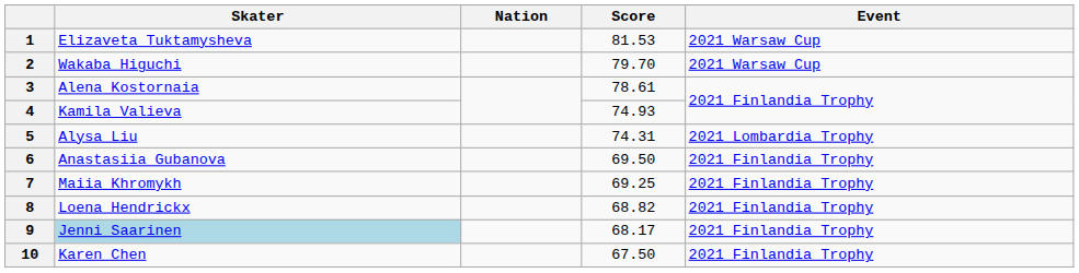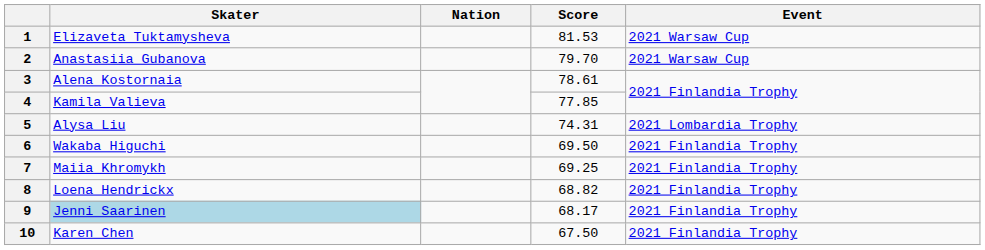2 | Skater: Wakaba Higuchi -> Anastasiia Gubanova
4 | Score: 74.93 -> 77.85
6 | Skater: Anastasiia Gubanova -> Wakaba Higuchi
